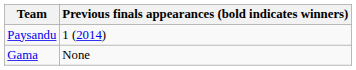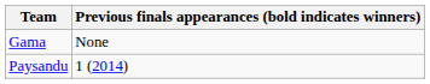rows swapped: Paysandu <-> Gama
